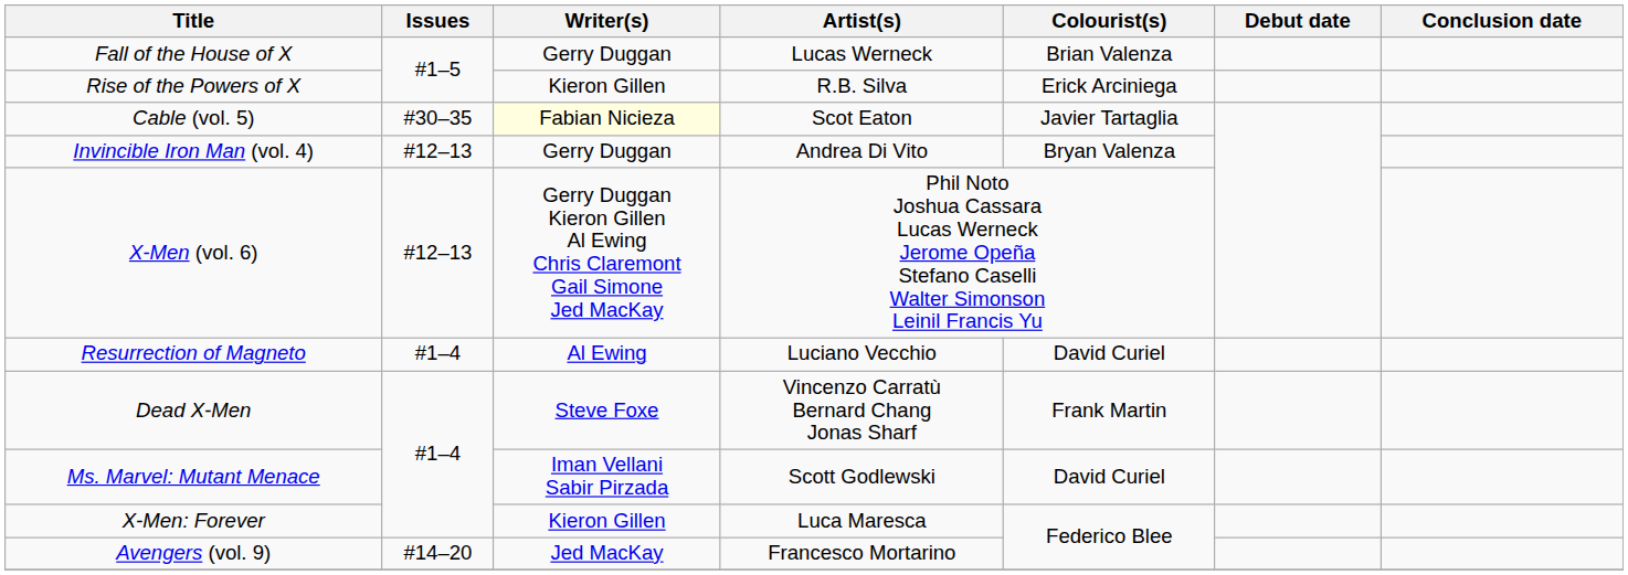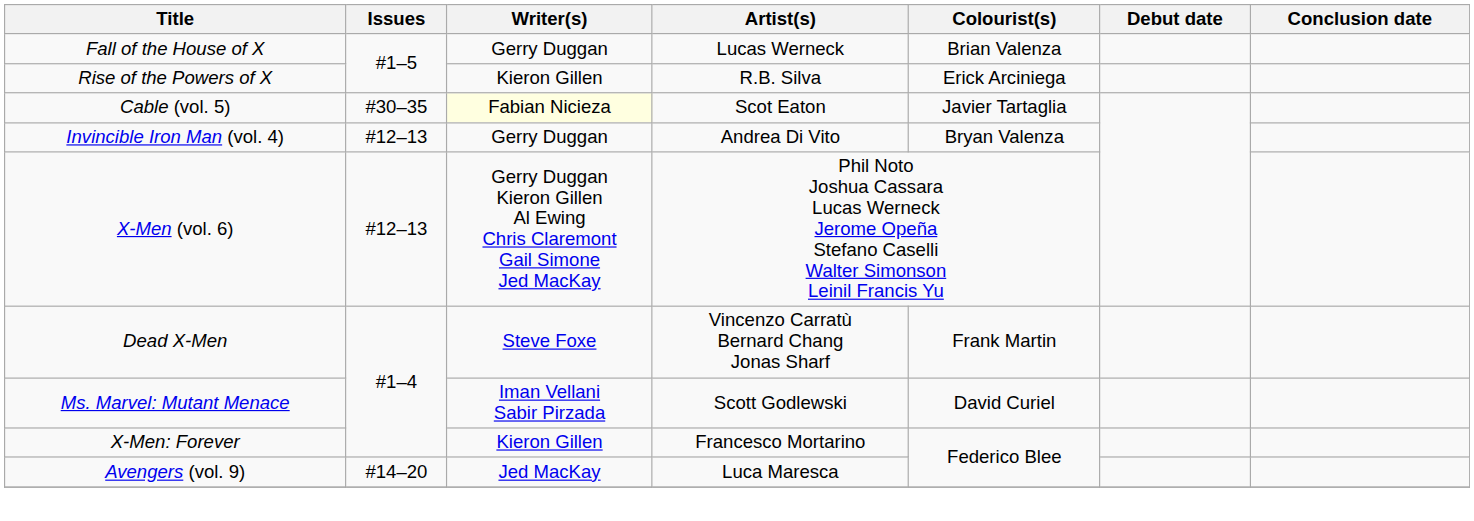- row: Resurrection of Magneto | #1–4 | Al Ewing | Luciano Vecchio | David Curiel
X-Men: Forever | Artist(s): Luca Maresca -> Francesco Mortarino
Avengers (vol. 9) | Artist(s): Francesco Mortarino -> Luca Maresca
